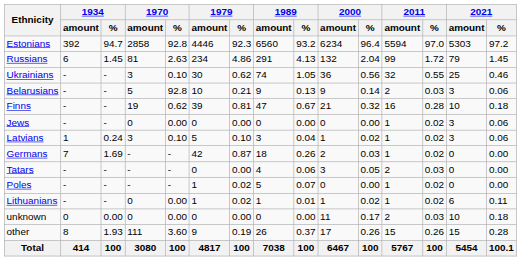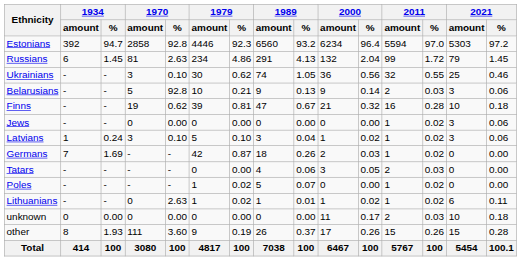Lithuanians | 1970 / %: 0.00 -> 2.63
